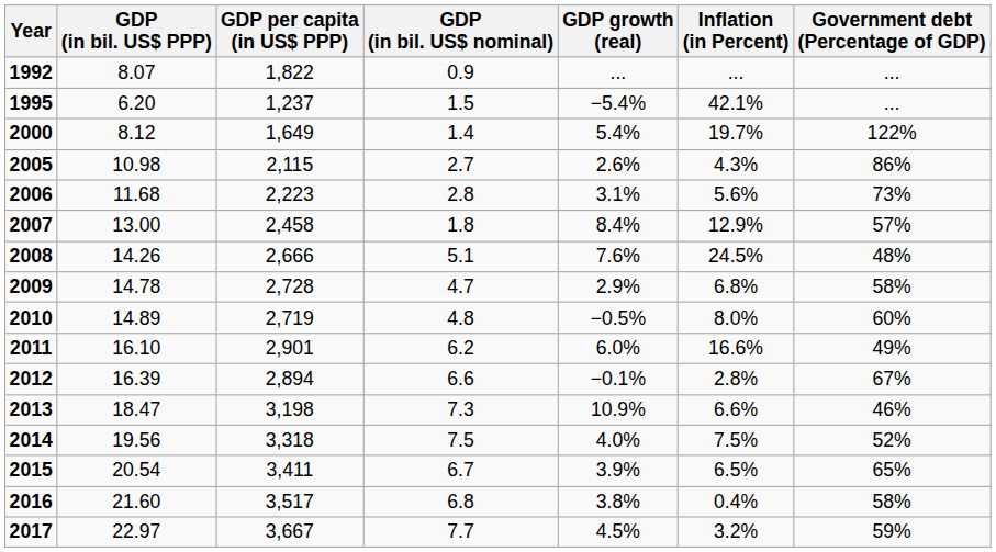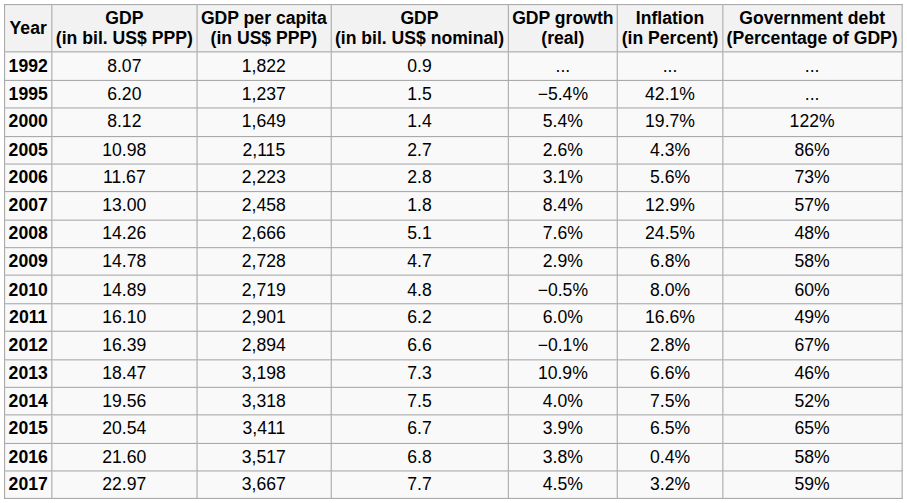2006 | GDP (in bil. US$ PPP): 11.68 -> 11.67
